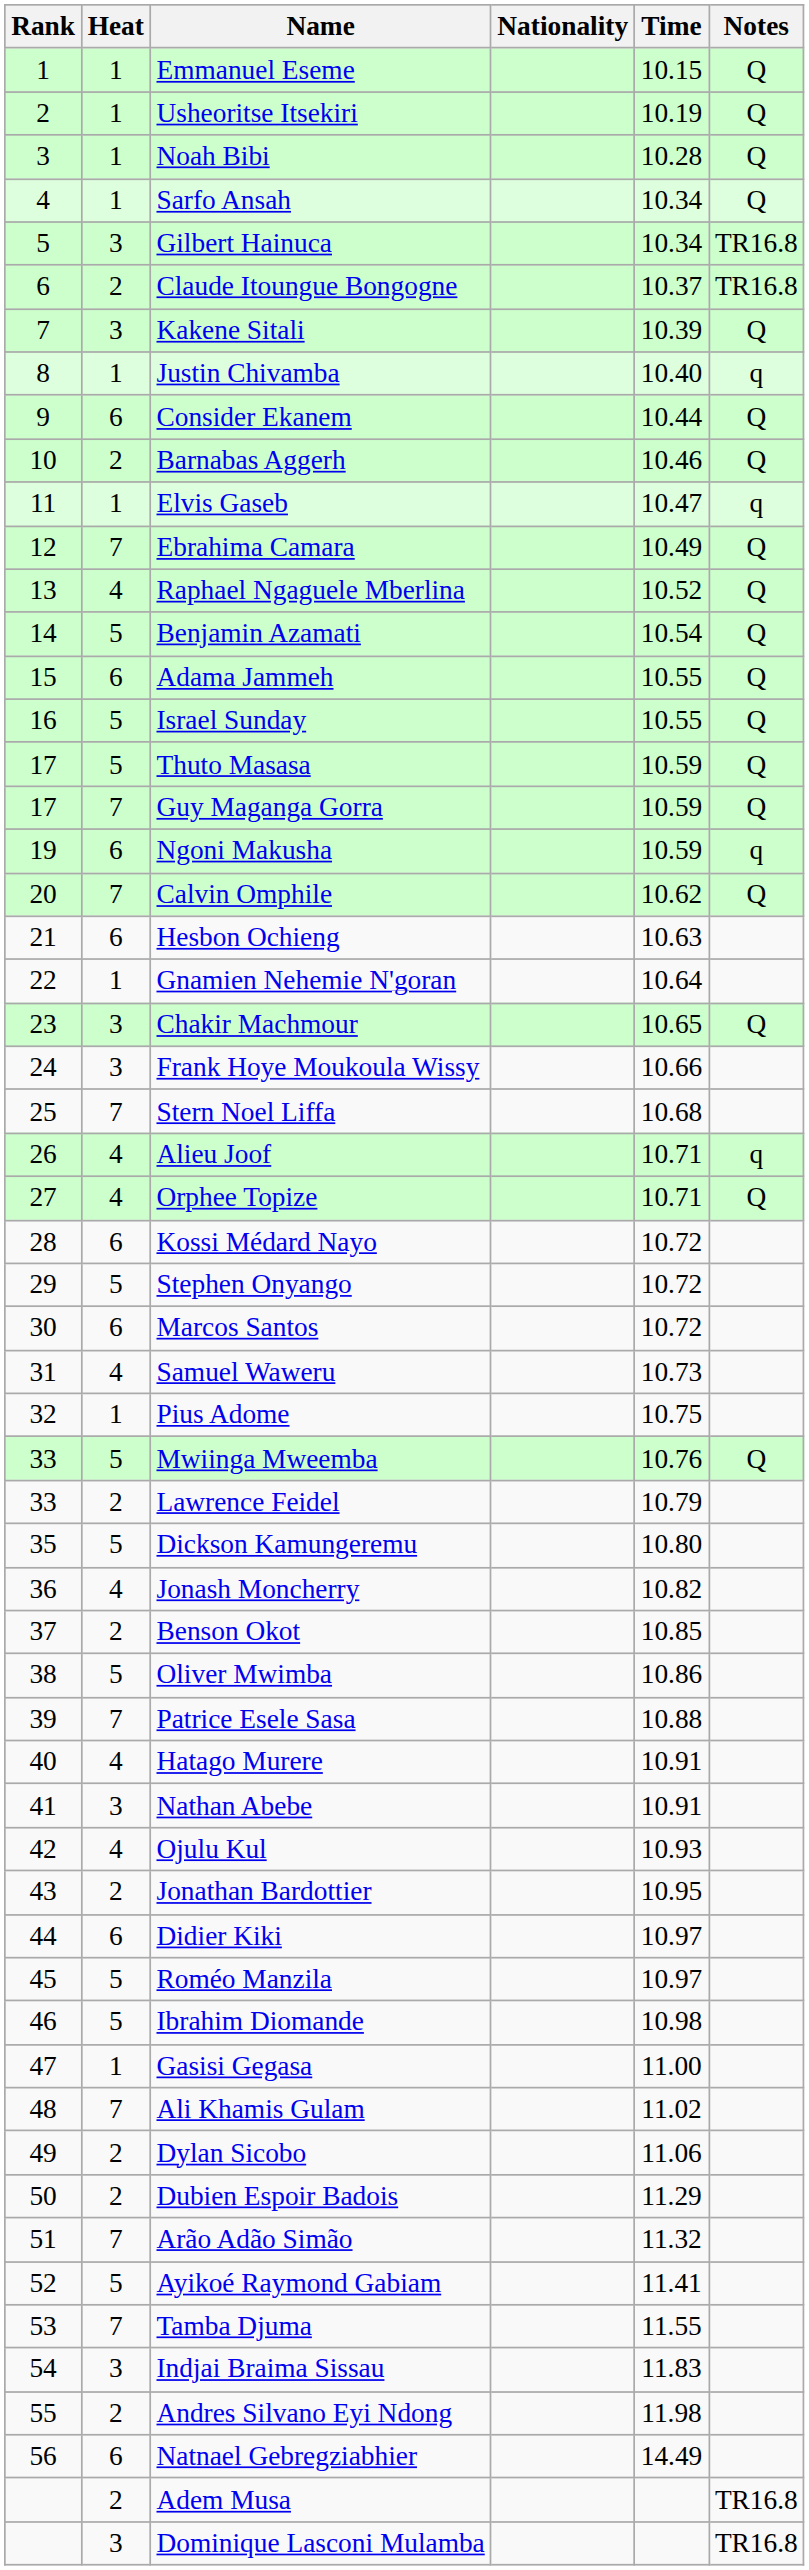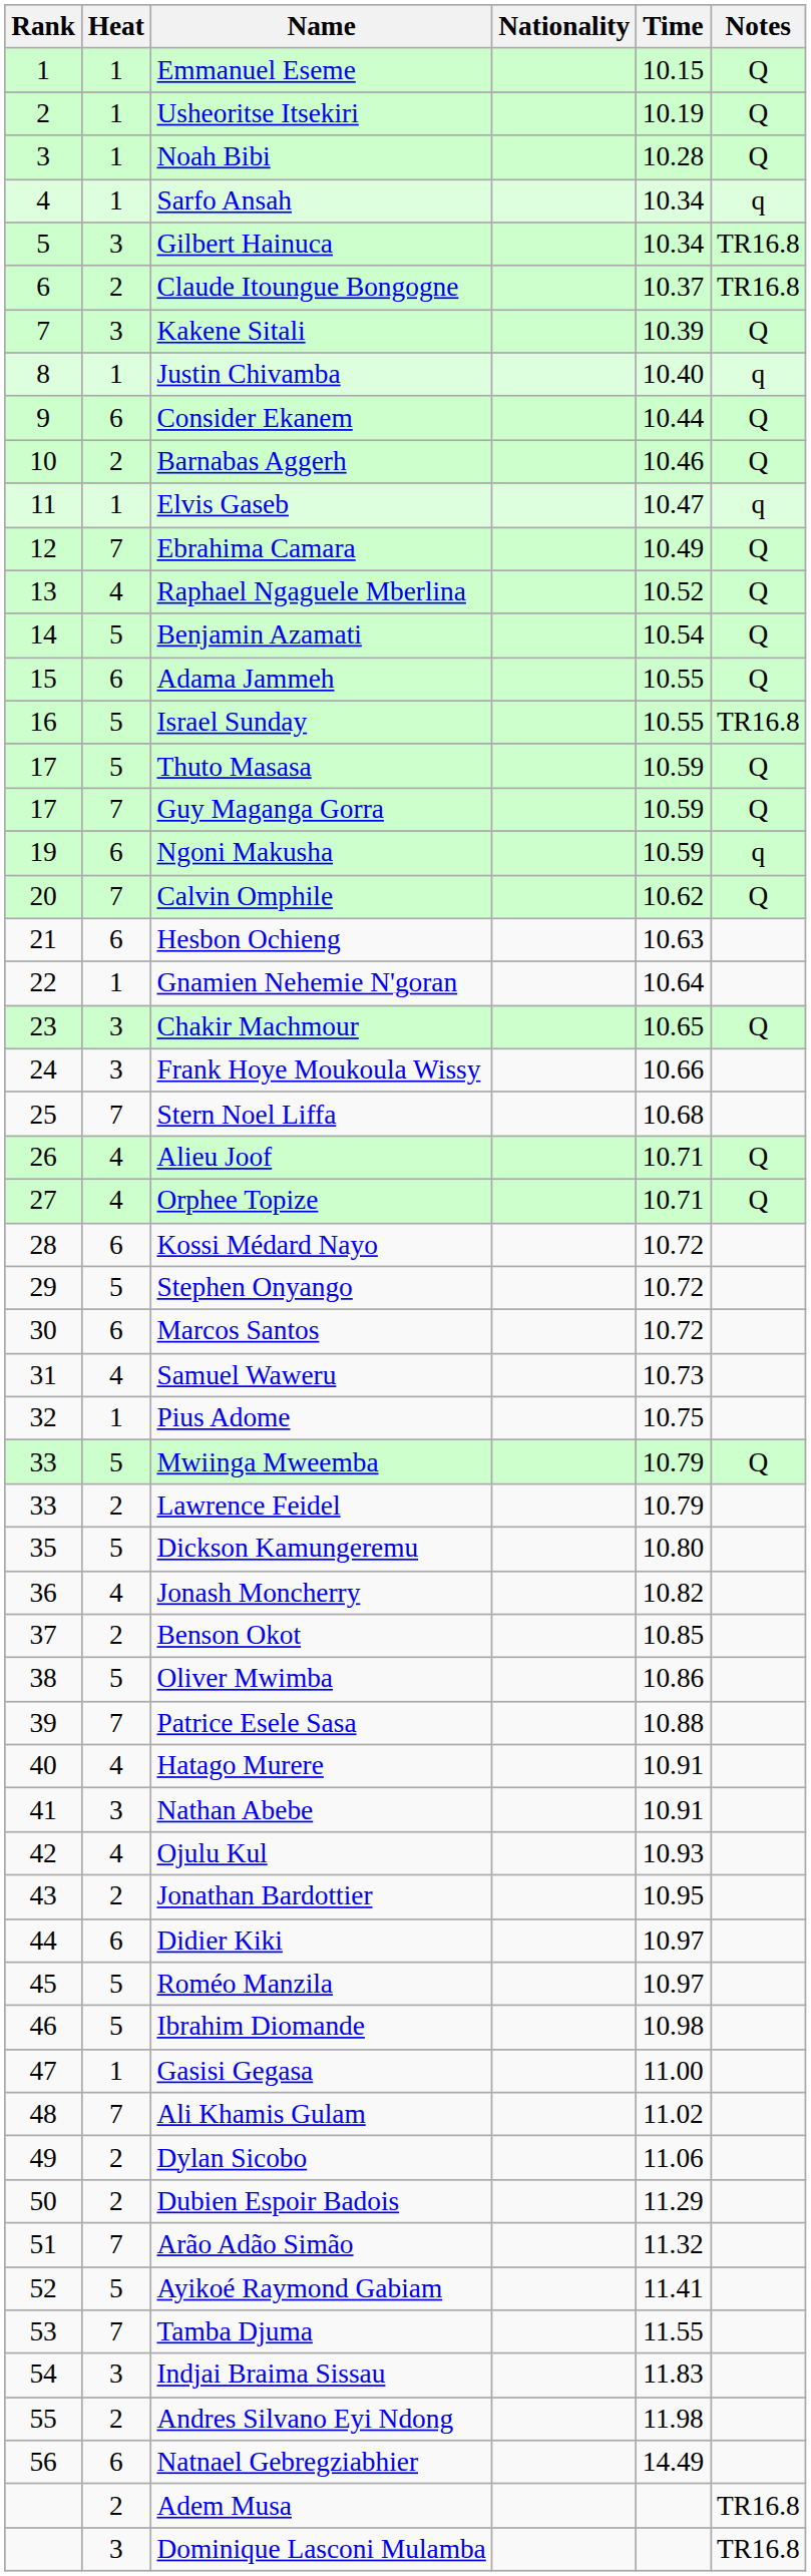Sarfo Ansah | Notes: Q -> q
Israel Sunday | Notes: Q -> TR16.8
Alieu Joof | Notes: q -> Q
Mwiinga Mweemba | Time: 10.76 -> 10.79
